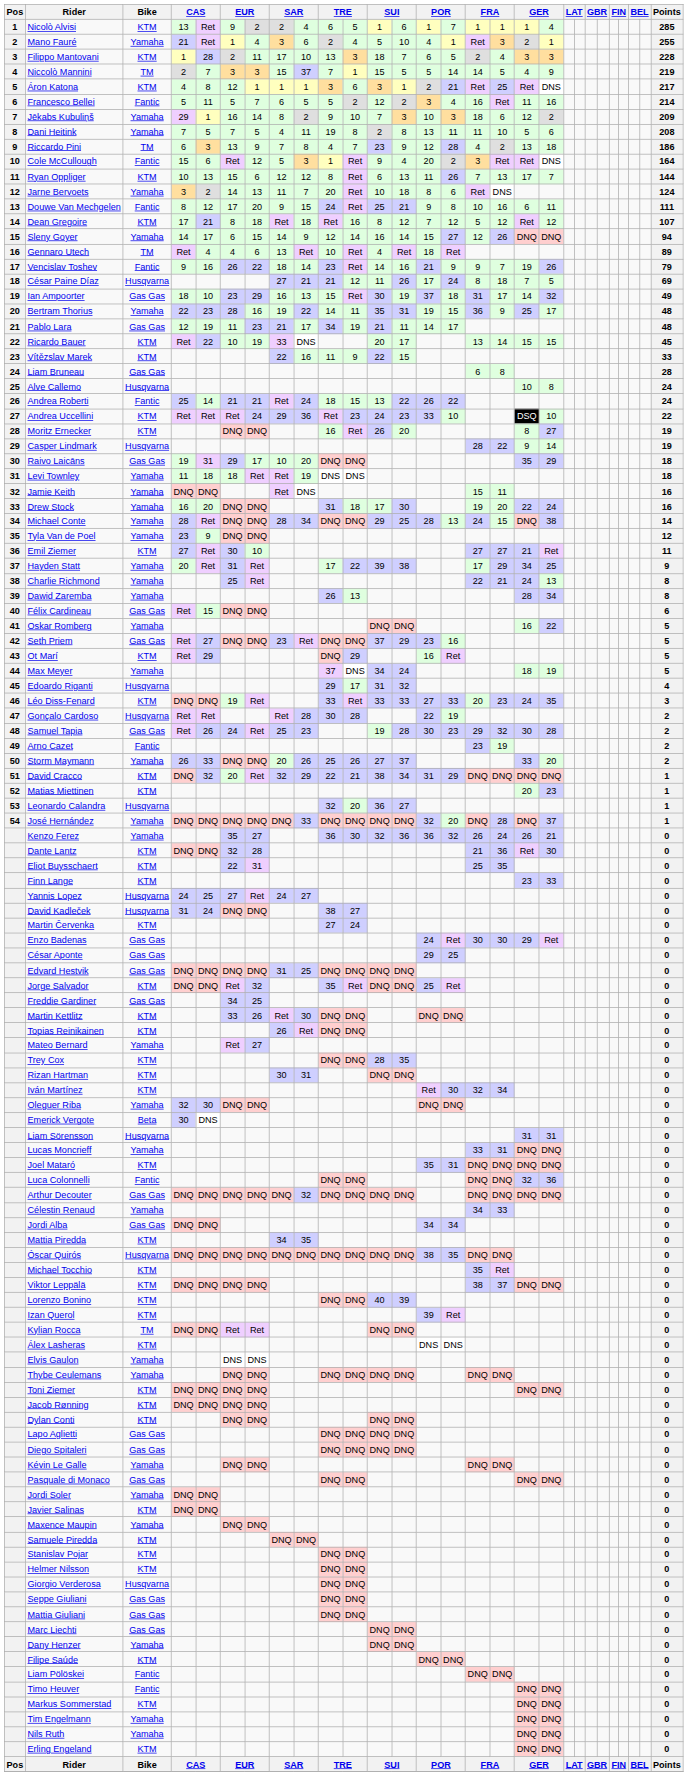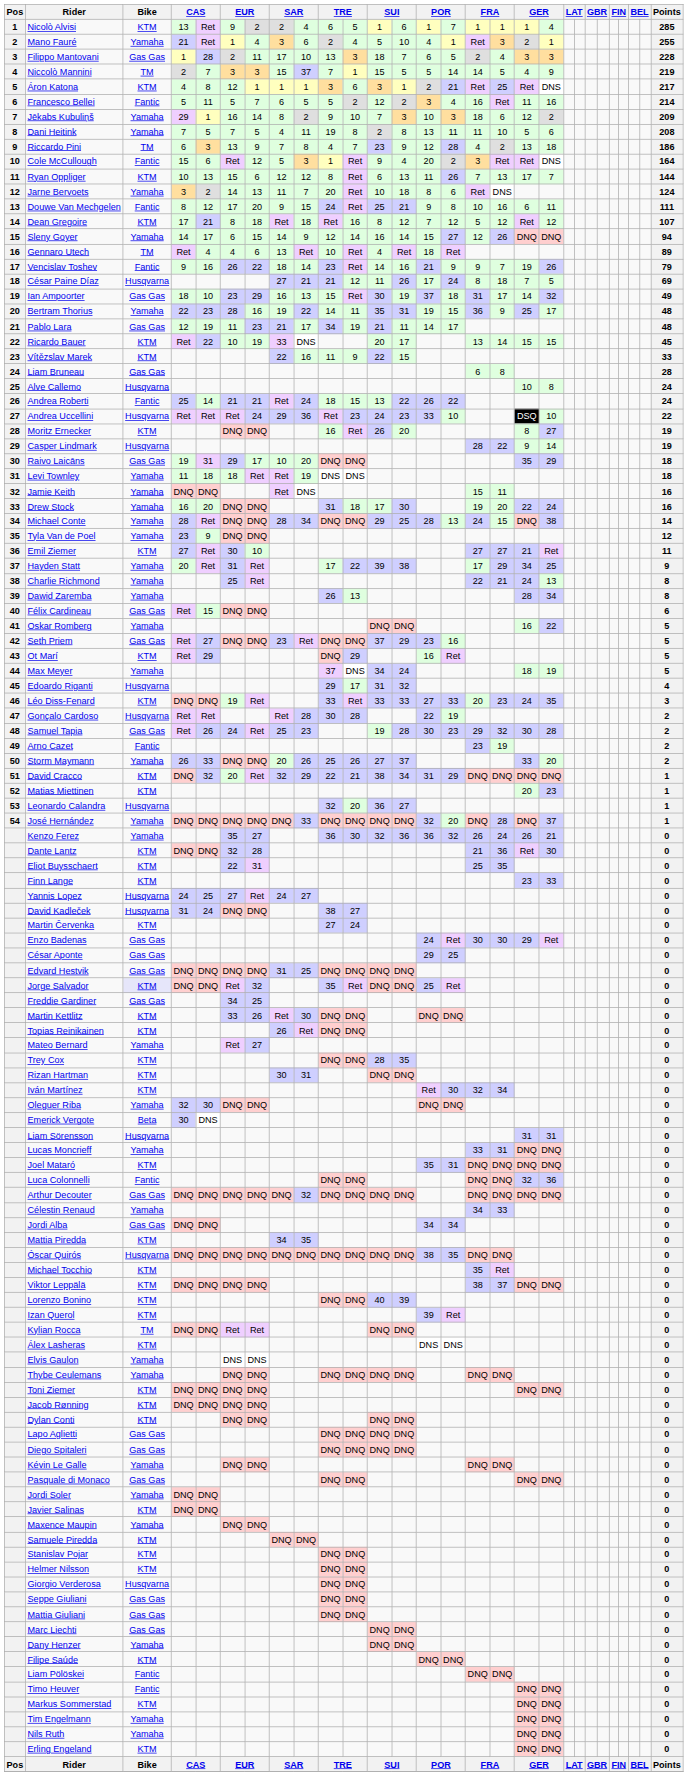Filippo Mantovani | Bike: KTM -> Gas Gas
Andrea Uccellini | Bike: KTM -> Husqvarna
Jorge Salvador | Bike: no background -> lavender background
